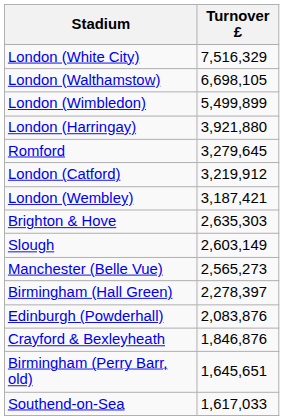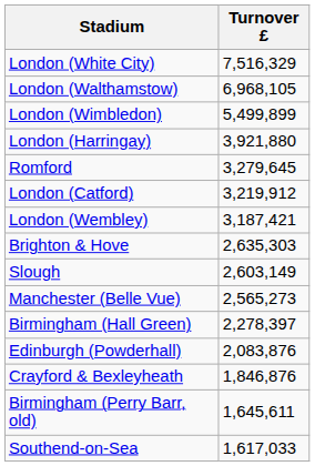London (Walthamstow) | Turnover £: 6,698,105 -> 6,968,105
Birmingham (Perry Barr, old) | Turnover £: 1,645,651 -> 1,645,611
